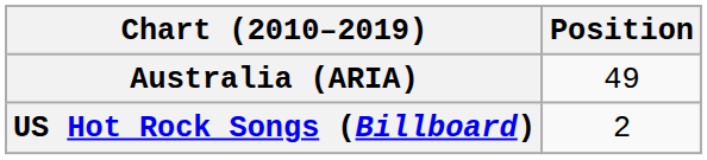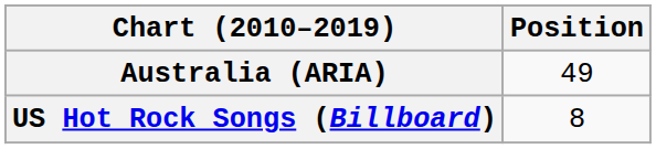US Hot Rock Songs (Billboard) | Position: 2 -> 8
